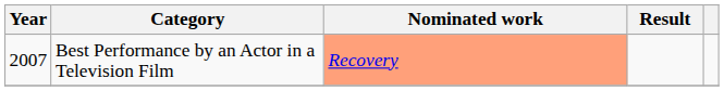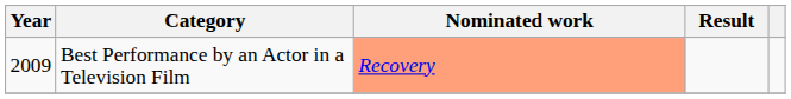Best Performance by an Actor in a Television Film | Year: 2007 -> 2009
